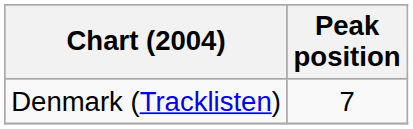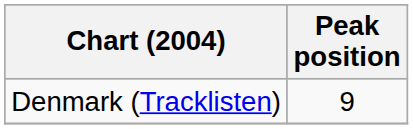Denmark (Tracklisten) | Peak position: 7 -> 9
